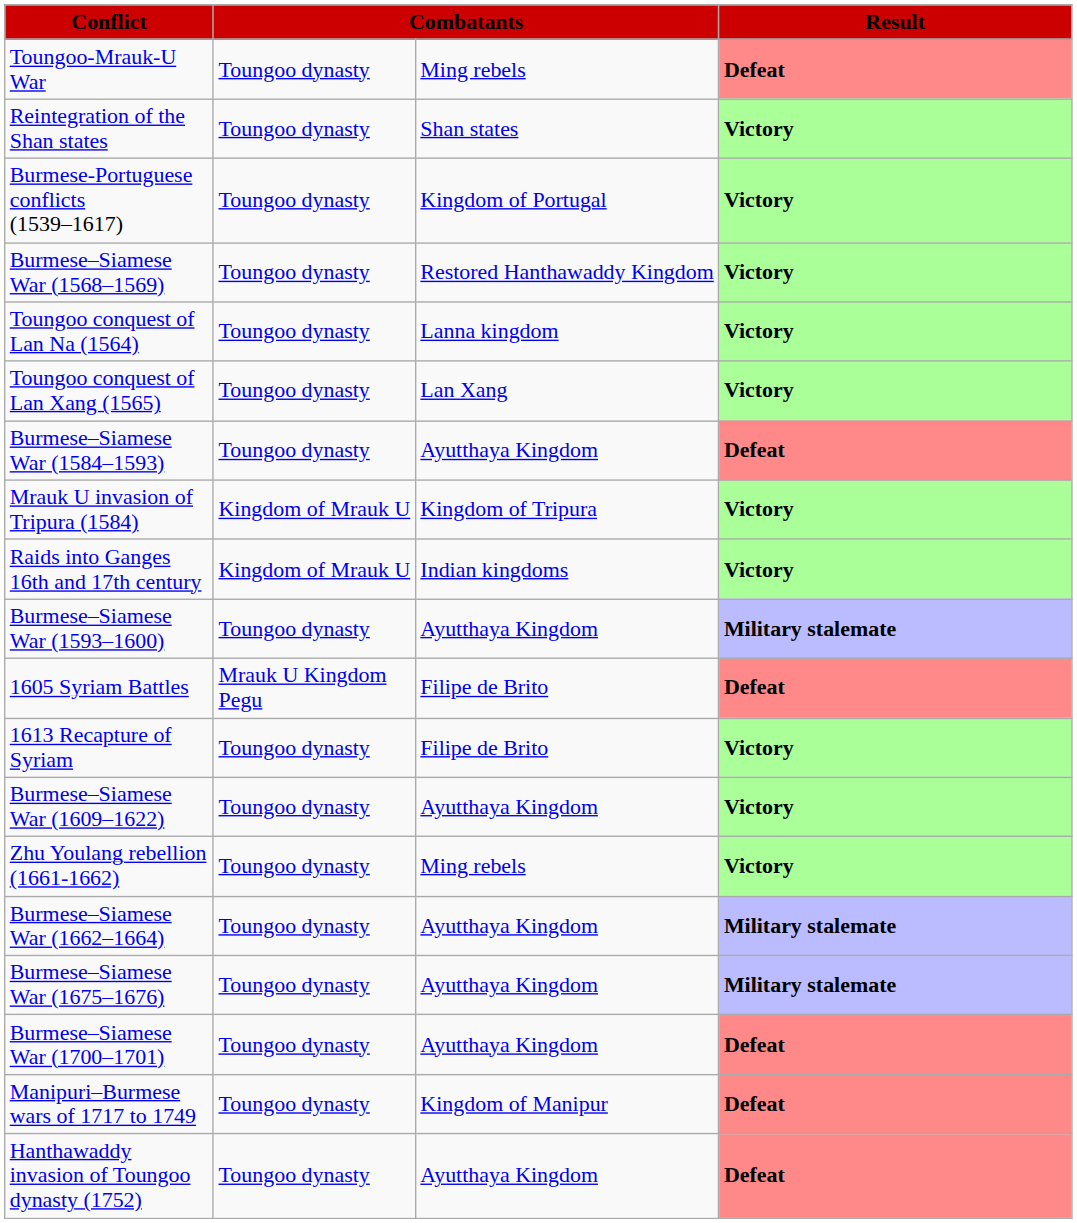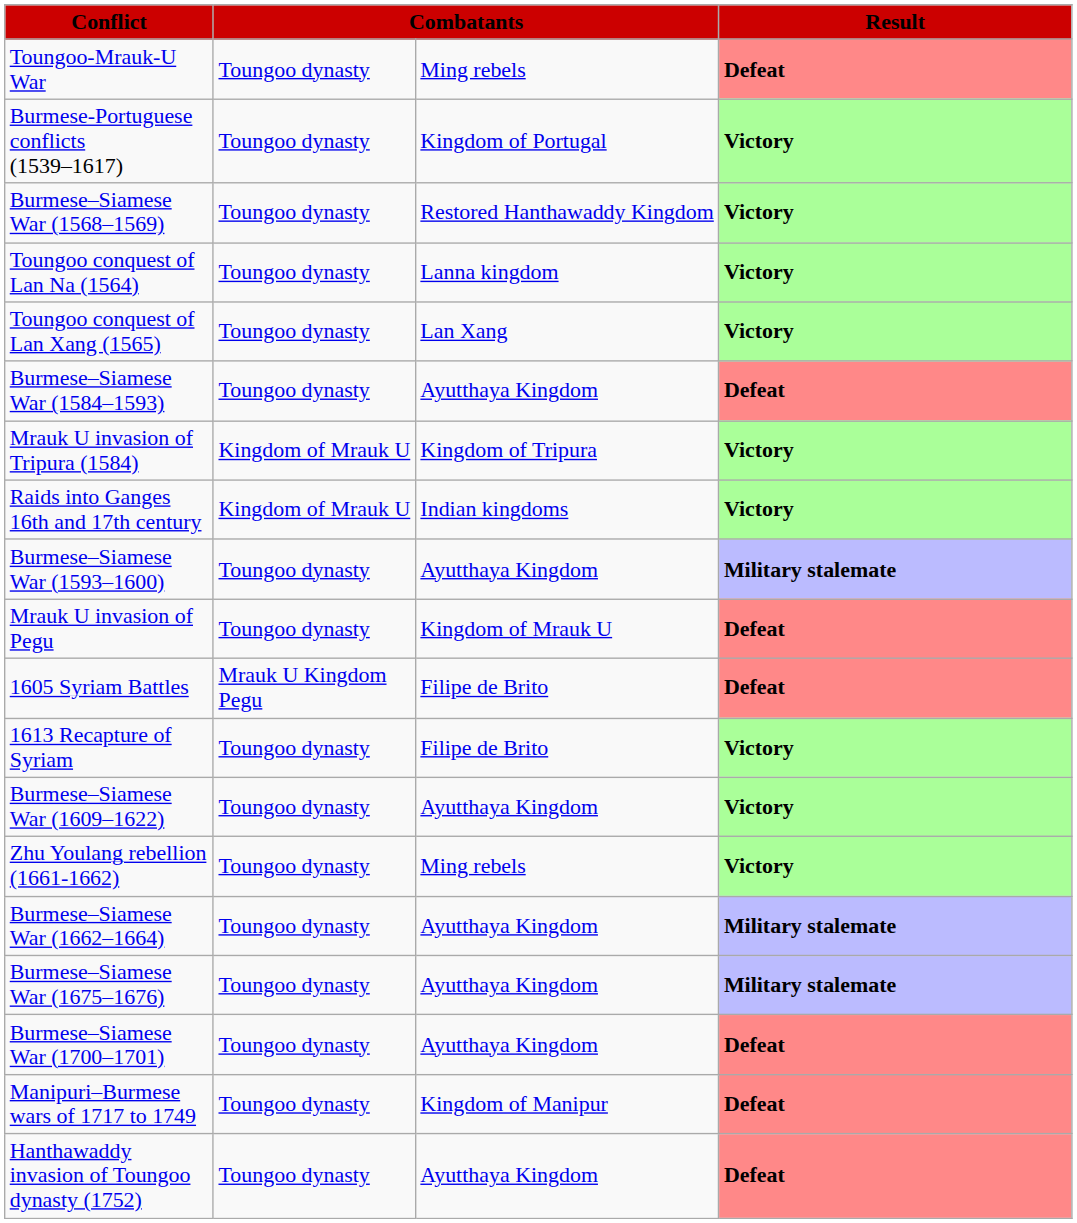- row: Reintegration of the Shan states | Toungoo dynasty | Shan states | Victory
+ row: Mrauk U invasion of Pegu | Toungoo dynasty | Kingdom of Mrauk U | Defeat
